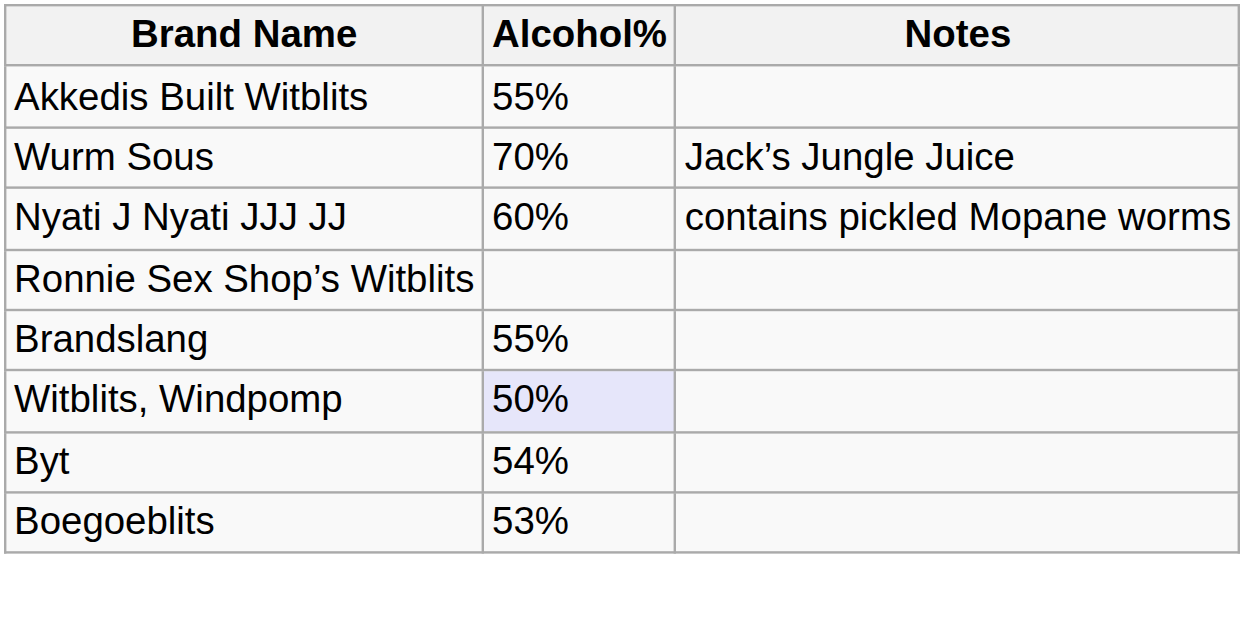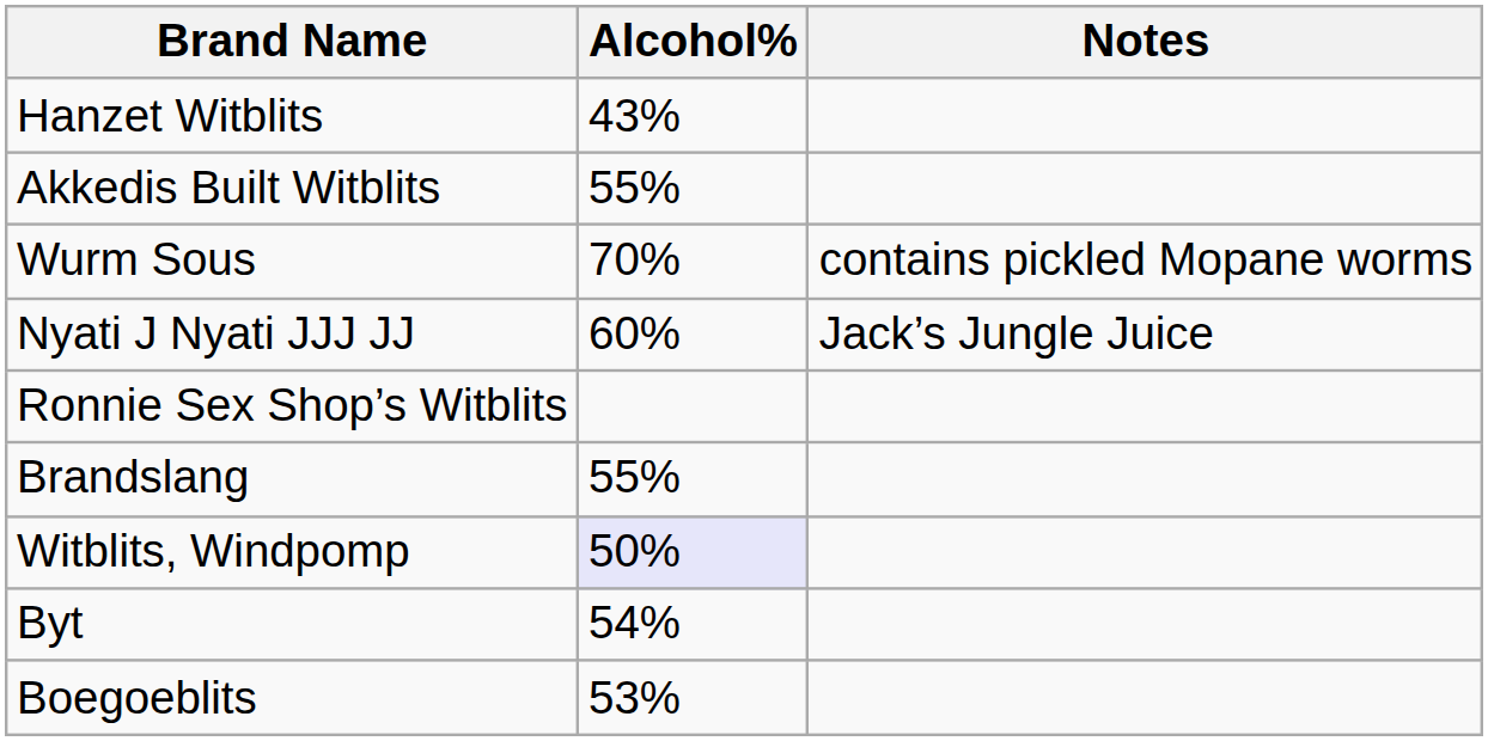+ row: Hanzet Witblits | 43%
Wurm Sous | Notes: Jack’s Jungle Juice -> contains pickled Mopane worms
Nyati J Nyati JJJ JJ | Notes: contains pickled Mopane worms -> Jack’s Jungle Juice
